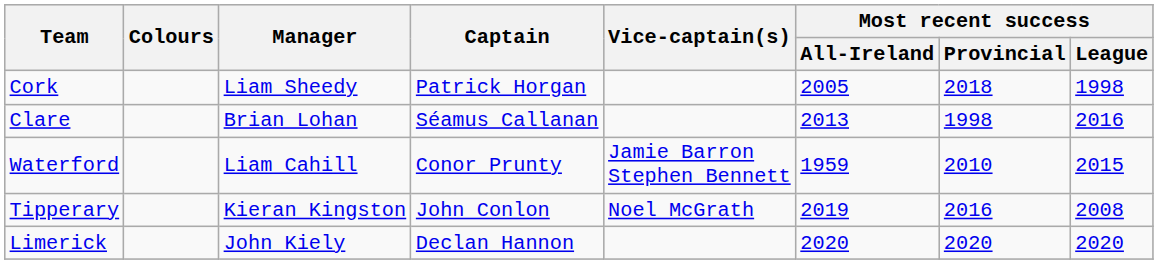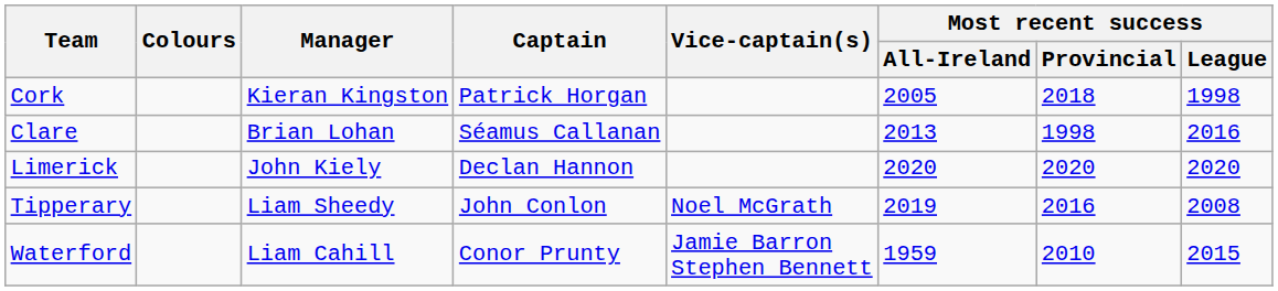Cork | Manager: Liam Sheedy -> Kieran Kingston
rows swapped: Limerick <-> Waterford
Tipperary | Manager: Kieran Kingston -> Liam Sheedy
